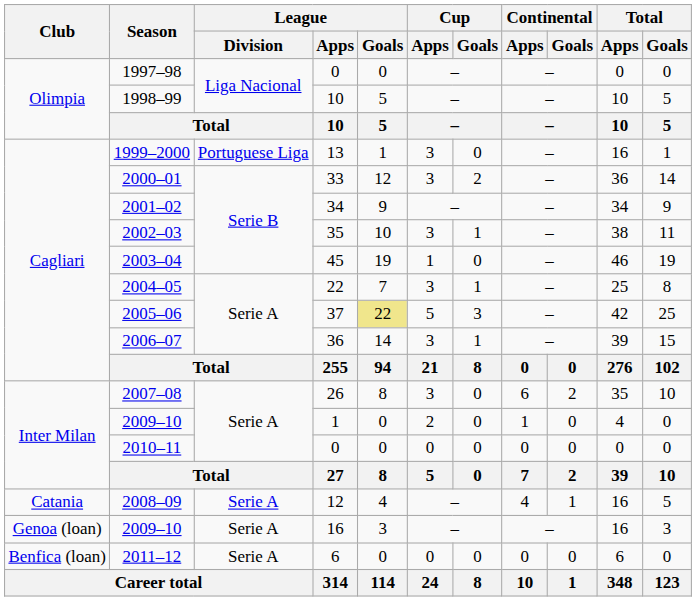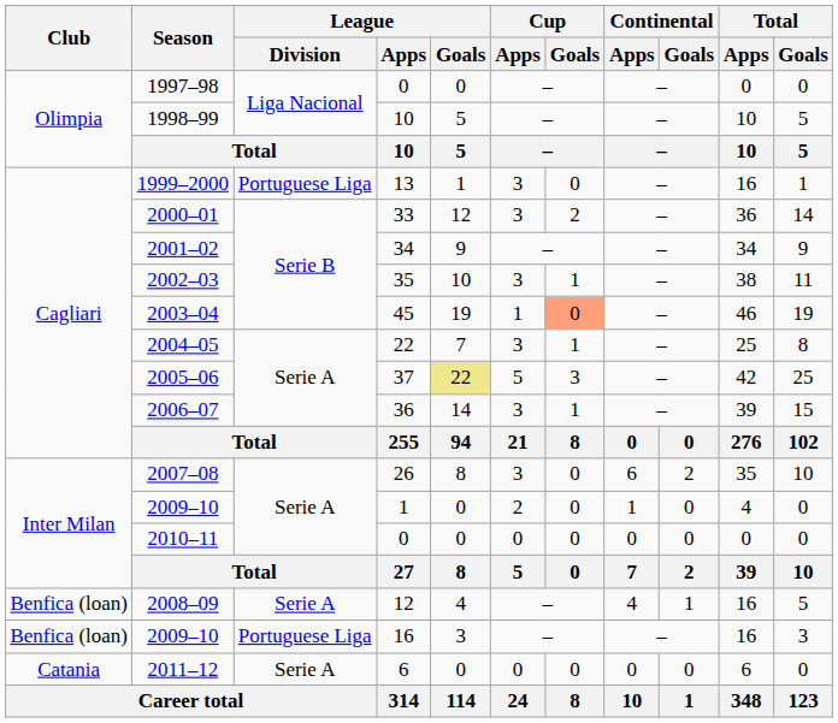2003–04 | Cup / Goals: no background -> lightsalmon background
2008–09 | Club: Catania -> Benfica (loan)
2009–10 / 16 | Club: Genoa (loan) -> Benfica (loan)
2009–10 / 16 | League / Division: Serie A -> Portuguese Liga
2011–12 | Club: Benfica (loan) -> Catania
